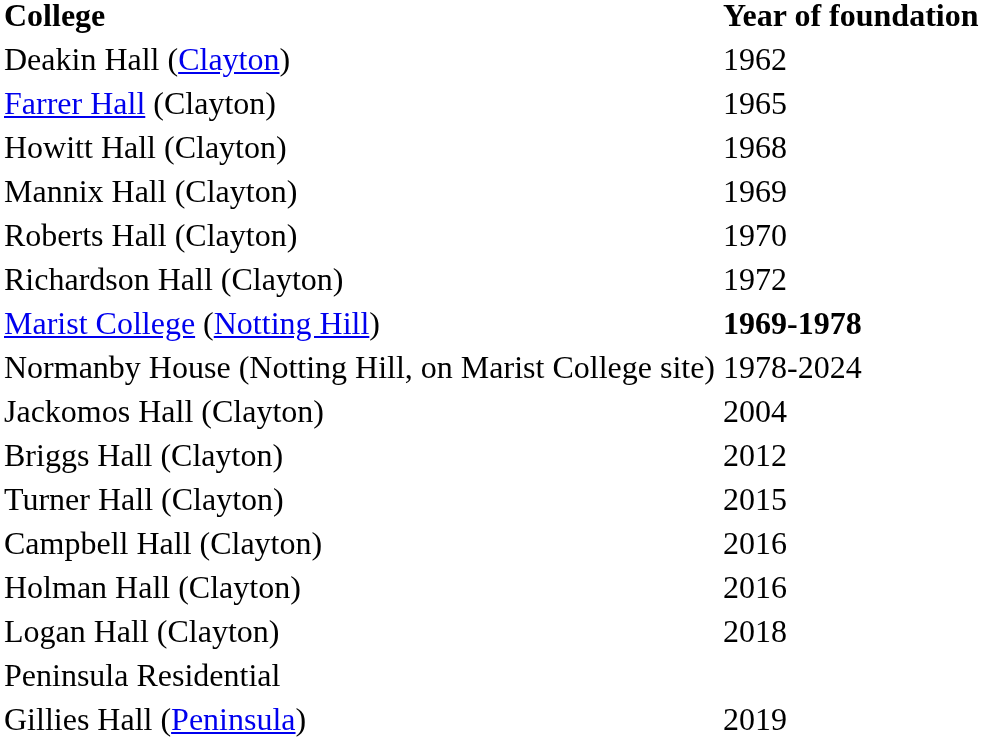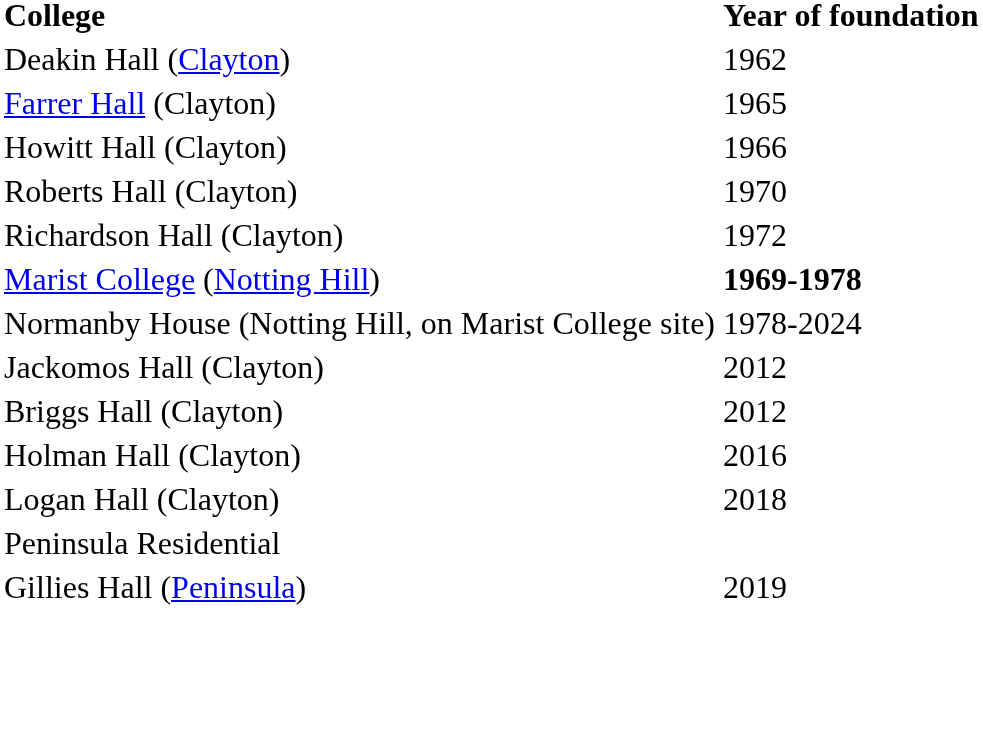Howitt Hall (Clayton) | Year of foundation: 1968 -> 1966
- row: Mannix Hall (Clayton) | 1969
Jackomos Hall (Clayton) | Year of foundation: 2004 -> 2012
- row: Turner Hall (Clayton) | 2015
- row: Campbell Hall (Clayton) | 2016
